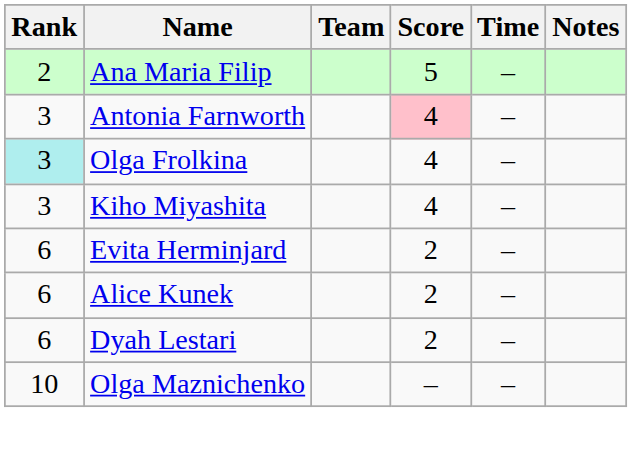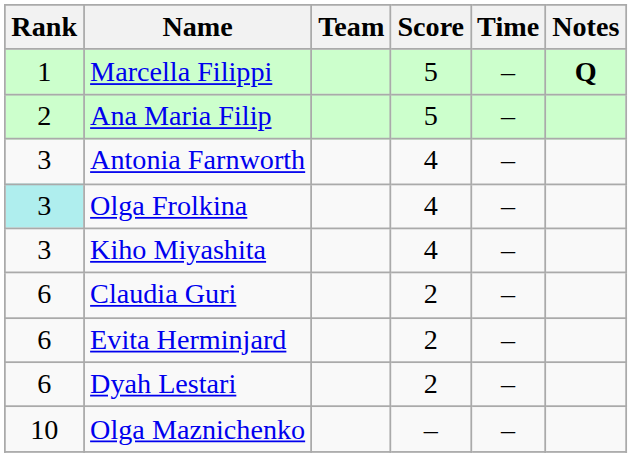+ row: 1 | Marcella Filippi | 5 | – | Q
Antonia Farnworth | Score: pink background -> no background
+ row: 6 | Claudia Guri | 2 | –
- row: 6 | Alice Kunek | 2 | –
